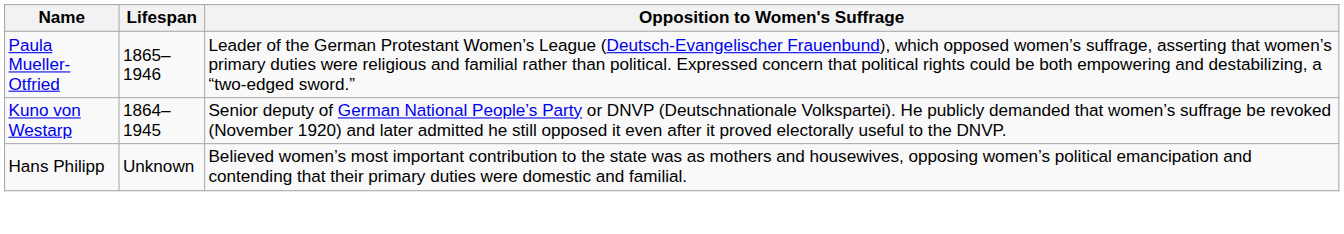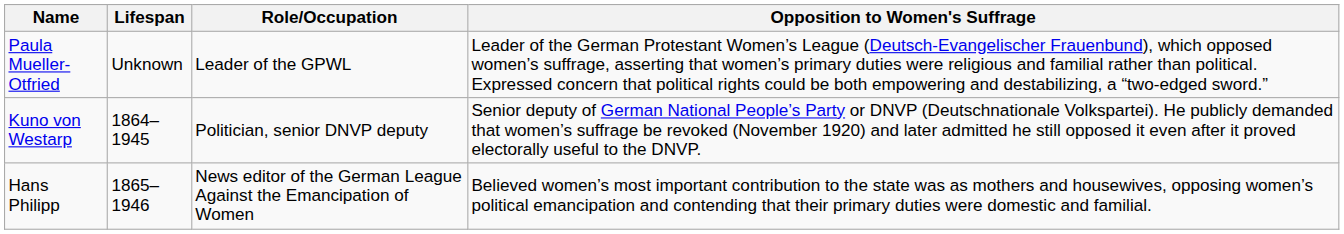+ column: Role/Occupation | Leader of the GPWL | Politician, senior DNVP deputy | News editor of the German League Against the Emancipation of Women
Paula Mueller-Otfried | Lifespan: 1865–1946 -> Unknown
Hans Philipp | Lifespan: Unknown -> 1865–1946
